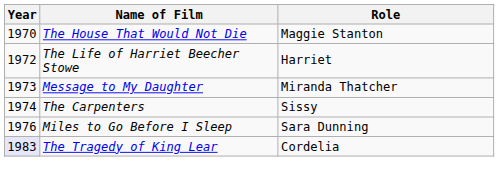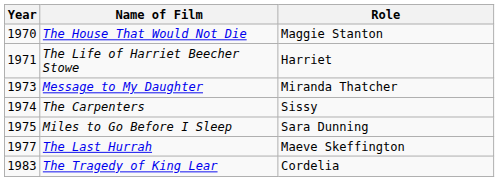The Life of Harriet Beecher Stowe | Year: 1972 -> 1971
Miles to Go Before I Sleep | Year: 1976 -> 1975
+ row: 1977 | The Last Hurrah | Maeve Skeffington
The Tragedy of King Lear | Year: lavender background -> no background
